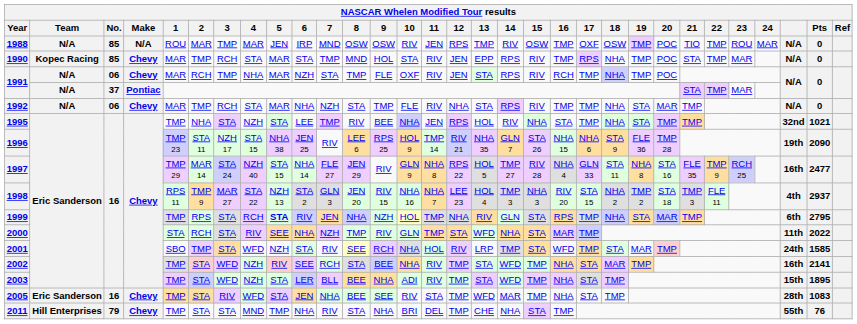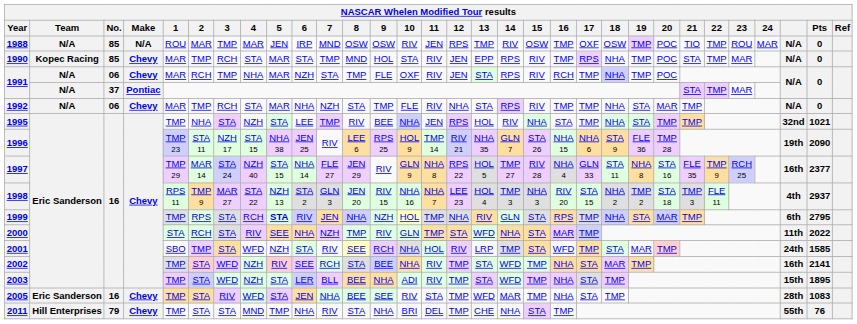1997 | Pts: 2477 -> 2377
